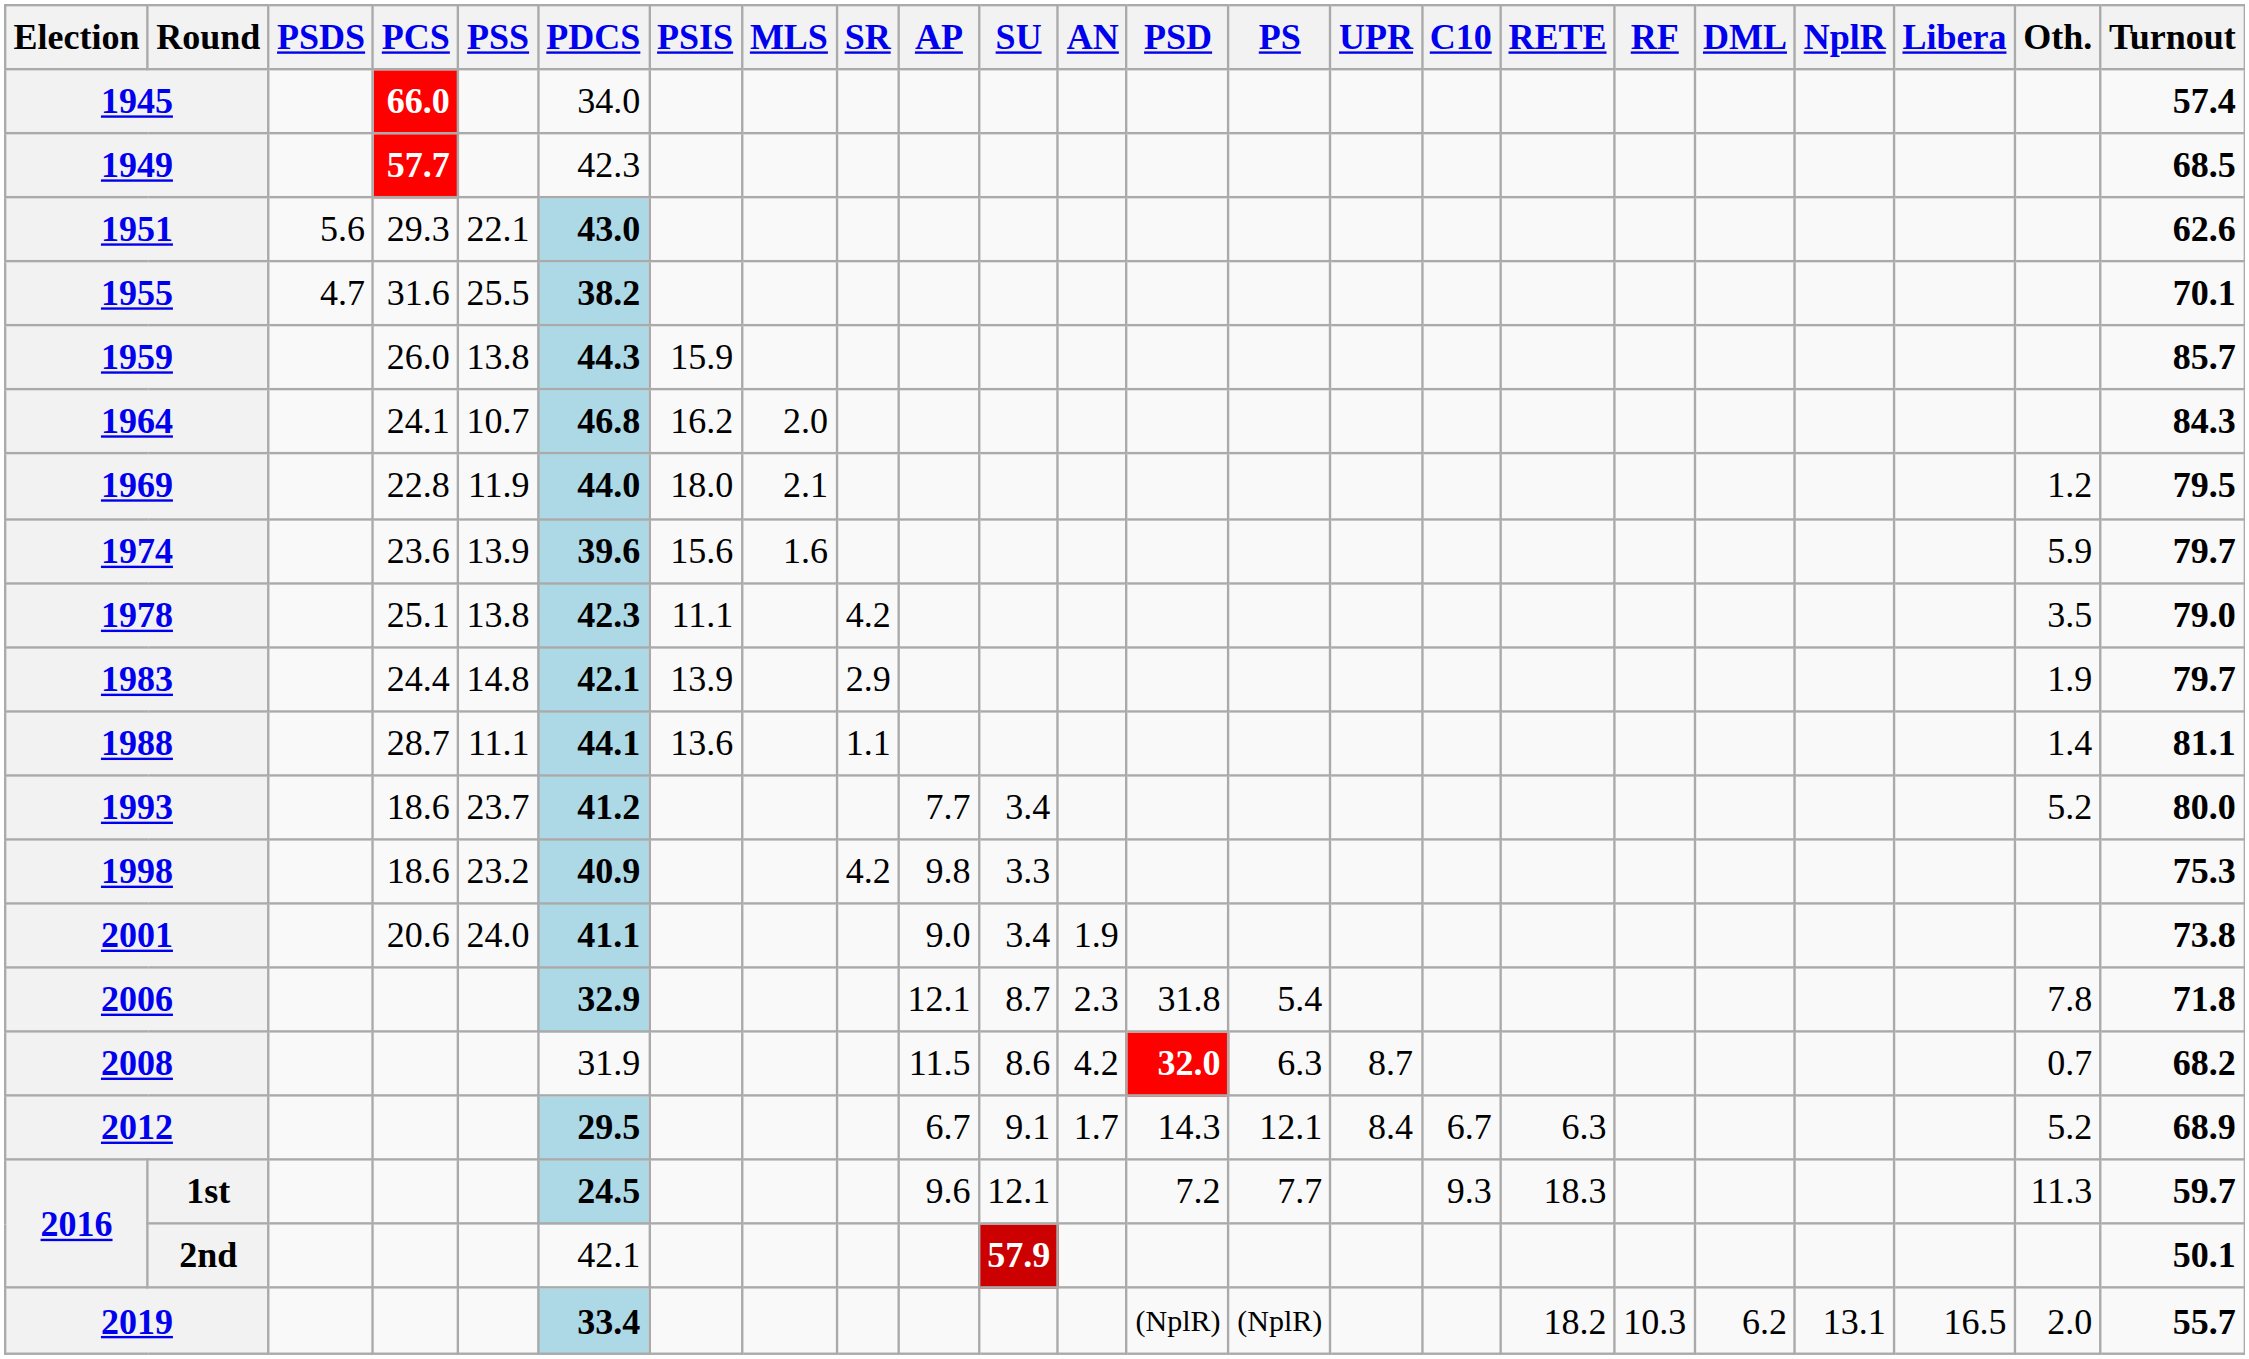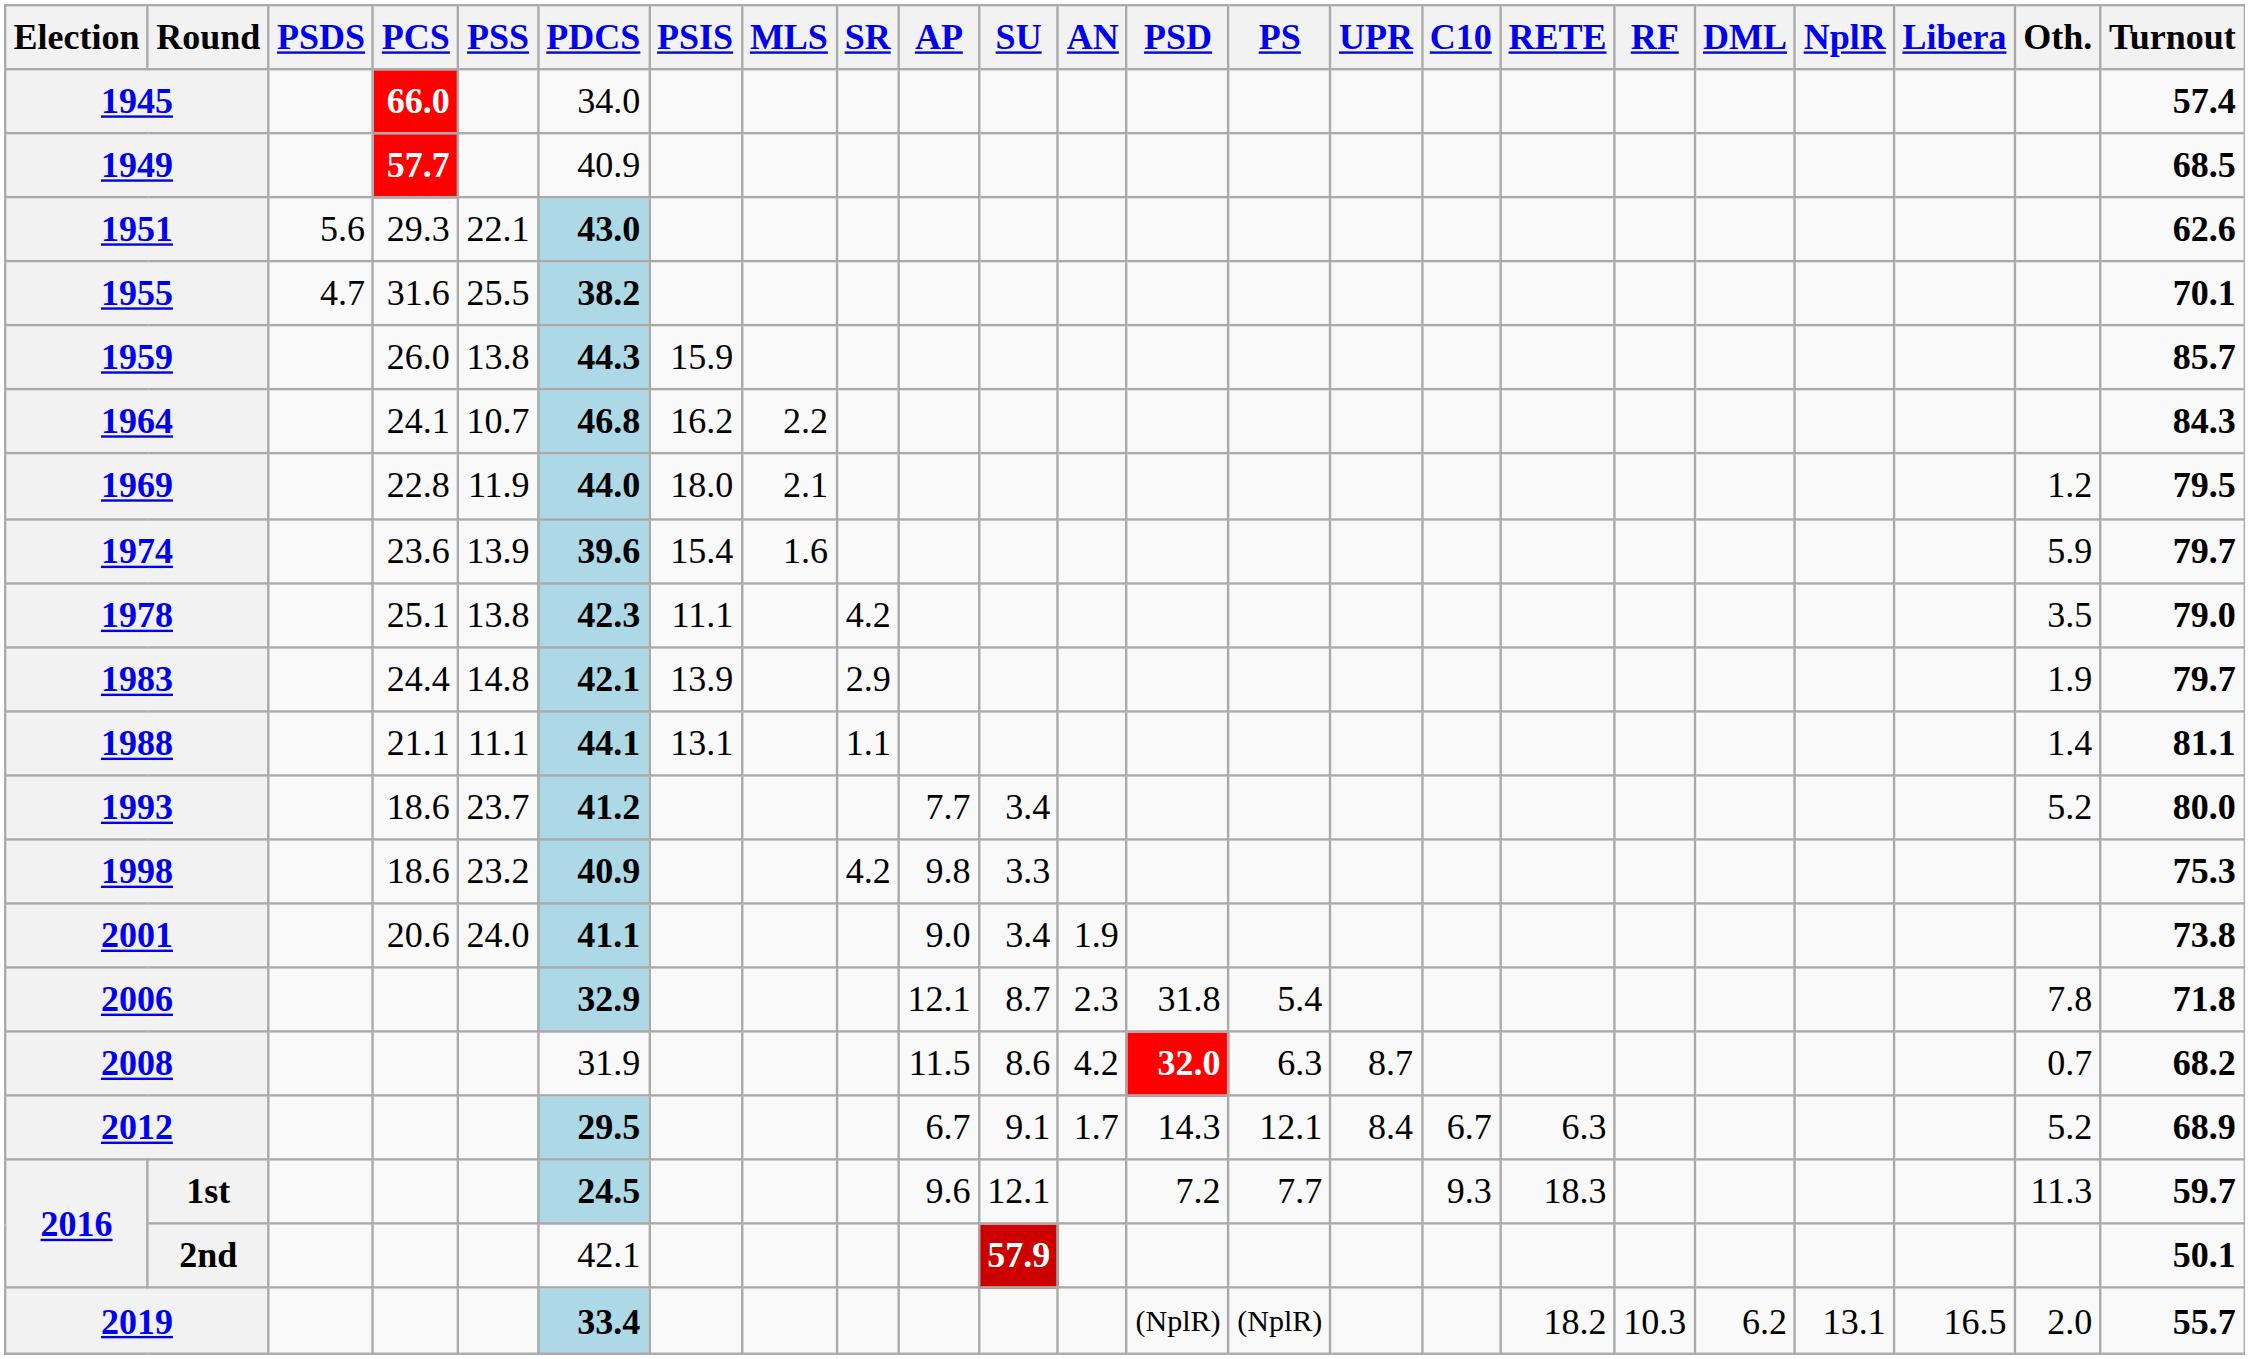1949 | PDCS: 42.3 -> 40.9
1964 | MLS: 2.0 -> 2.2
1974 | PSIS: 15.6 -> 15.4
1988 | PCS: 28.7 -> 21.1
1988 | PSIS: 13.6 -> 13.1
